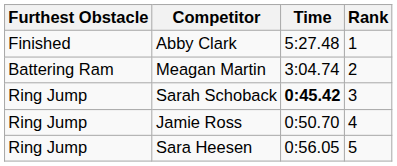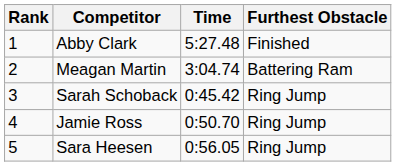columns swapped: Rank <-> Furthest Obstacle
Sarah Schoback | Time: bold -> normal
